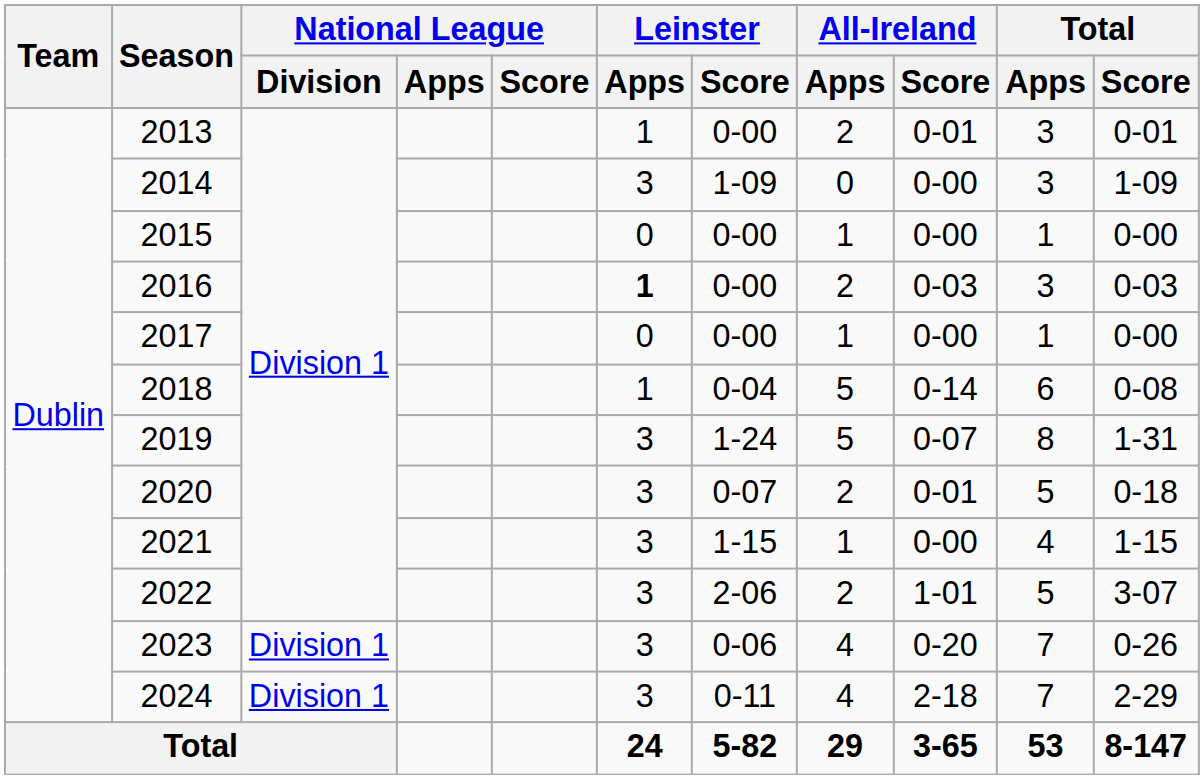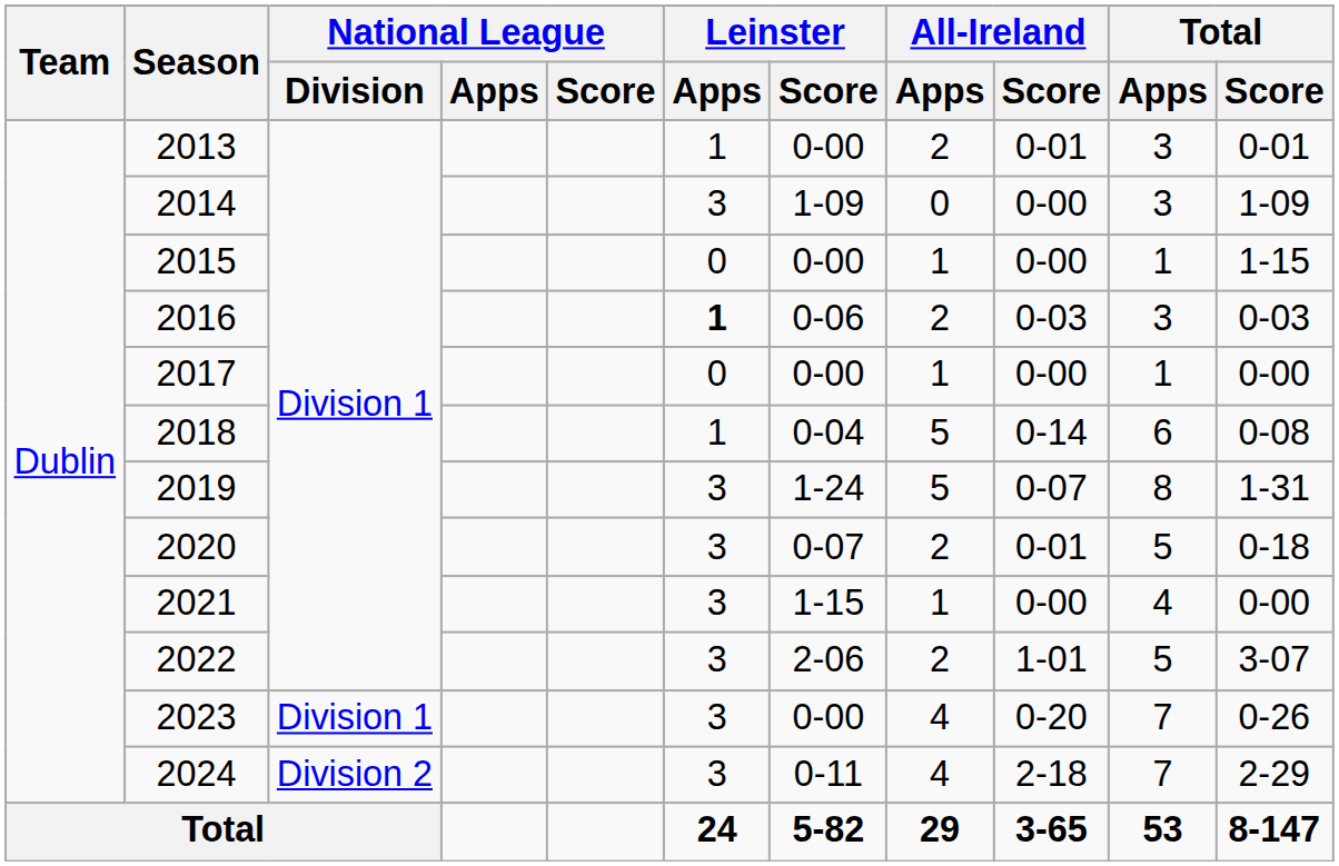2015 | Total / Score: 0-00 -> 1-15
2016 | Leinster / Score: 0-00 -> 0-06
2021 | Total / Score: 1-15 -> 0-00
2023 | Leinster / Score: 0-06 -> 0-00
2024 | National League / Division: Division 1 -> Division 2
